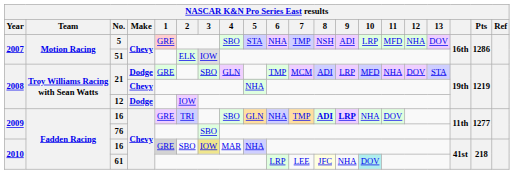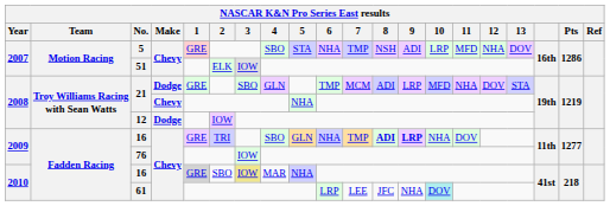76 | 3: SBO -> IOW
61 | 8: lightyellow background -> no background
